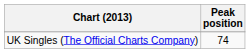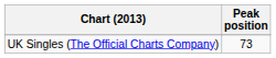UK Singles (The Official Charts Company) | Peak position: 74 -> 73
